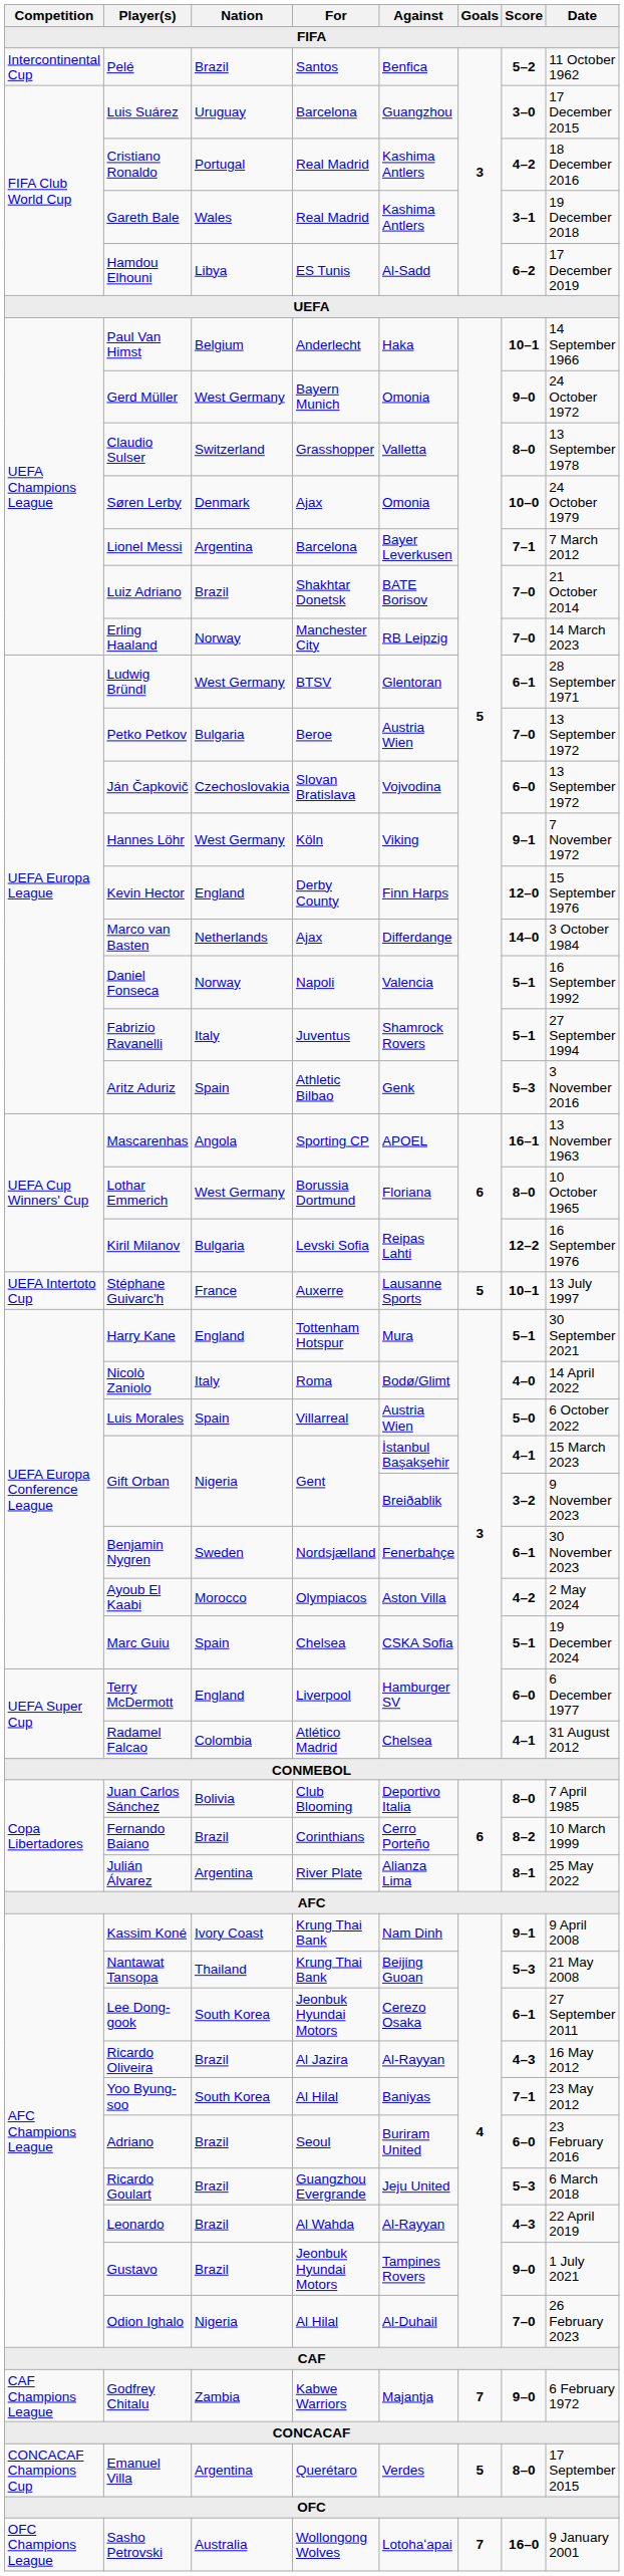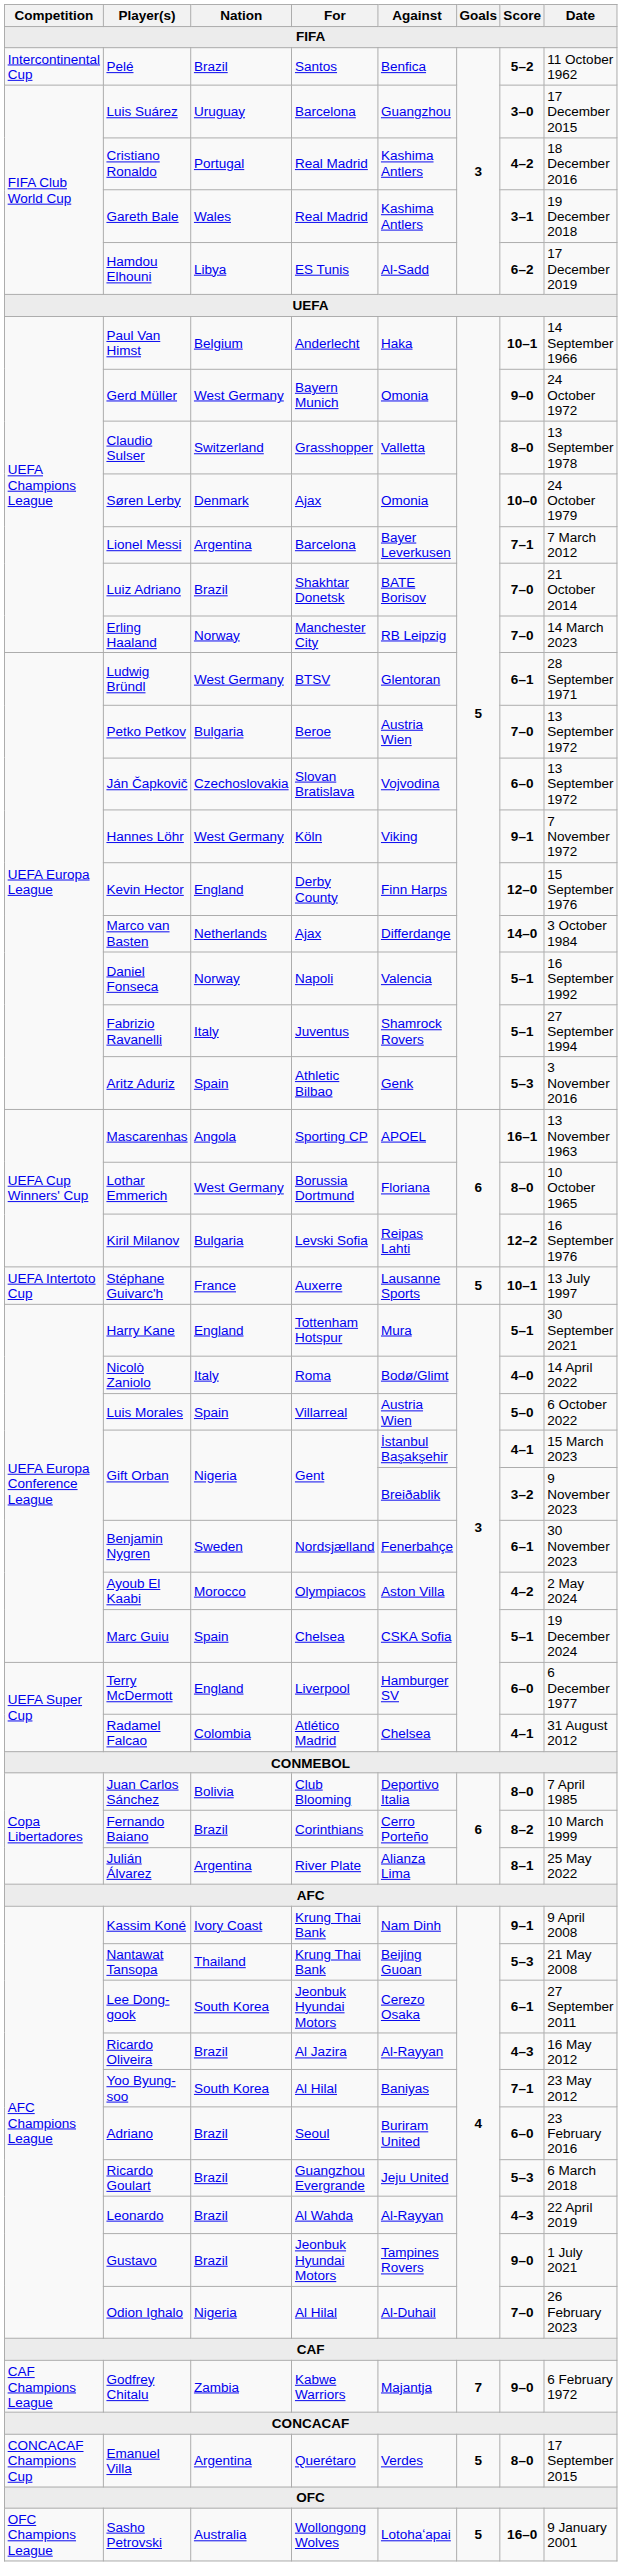Sasho Petrovski | Goals: 7 -> 5
